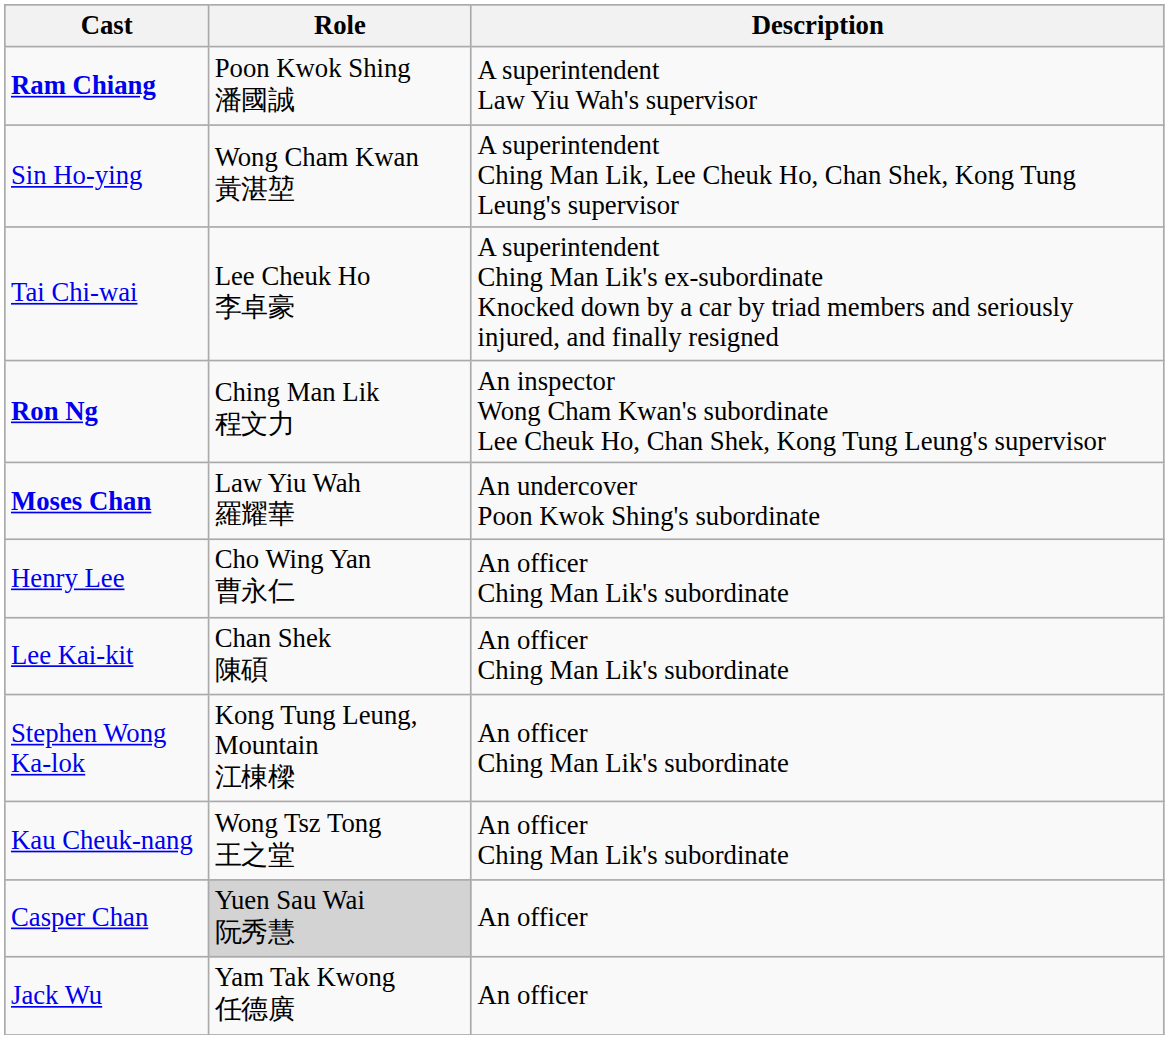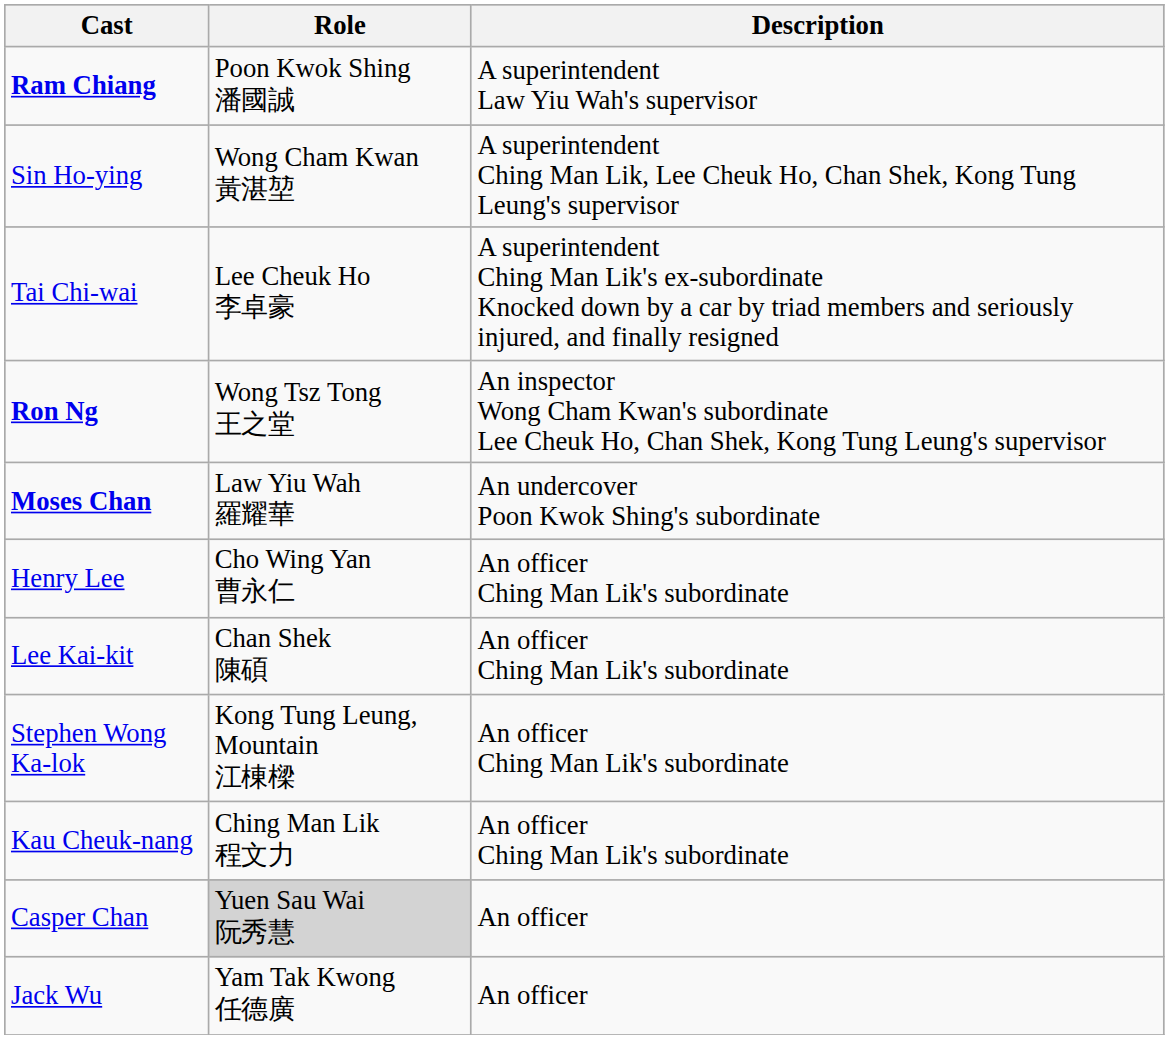Ron Ng | Role: Ching Man Lik 程文力 -> Wong Tsz Tong 王之堂
Kau Cheuk-nang | Role: Wong Tsz Tong 王之堂 -> Ching Man Lik 程文力
